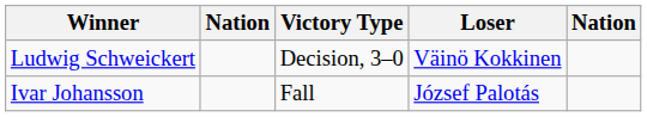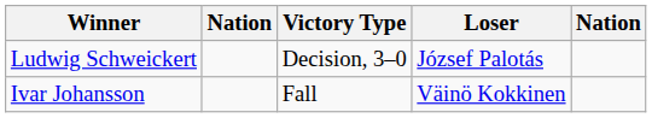Ludwig Schweickert | Loser: Väinö Kokkinen -> József Palotás
Ivar Johansson | Loser: József Palotás -> Väinö Kokkinen
